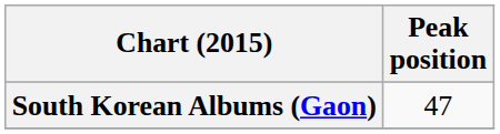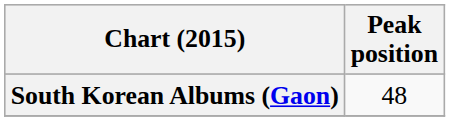South Korean Albums (Gaon) | Peak position: 47 -> 48
